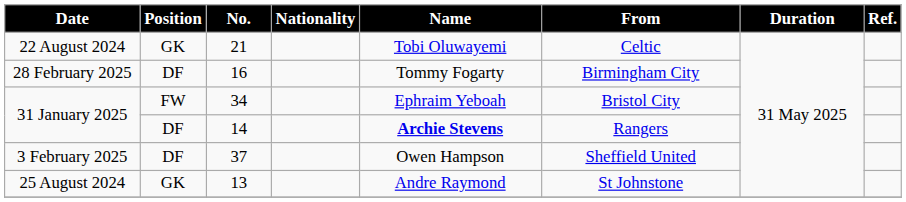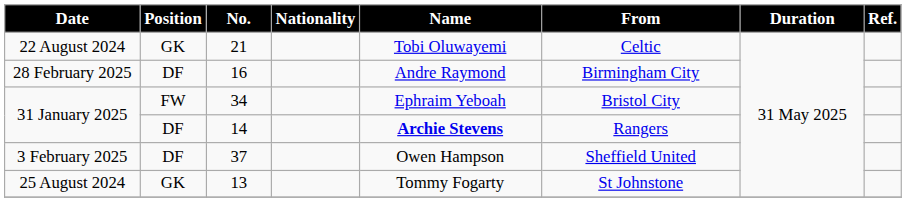16 | Name: Tommy Fogarty -> Andre Raymond
13 | Name: Andre Raymond -> Tommy Fogarty
